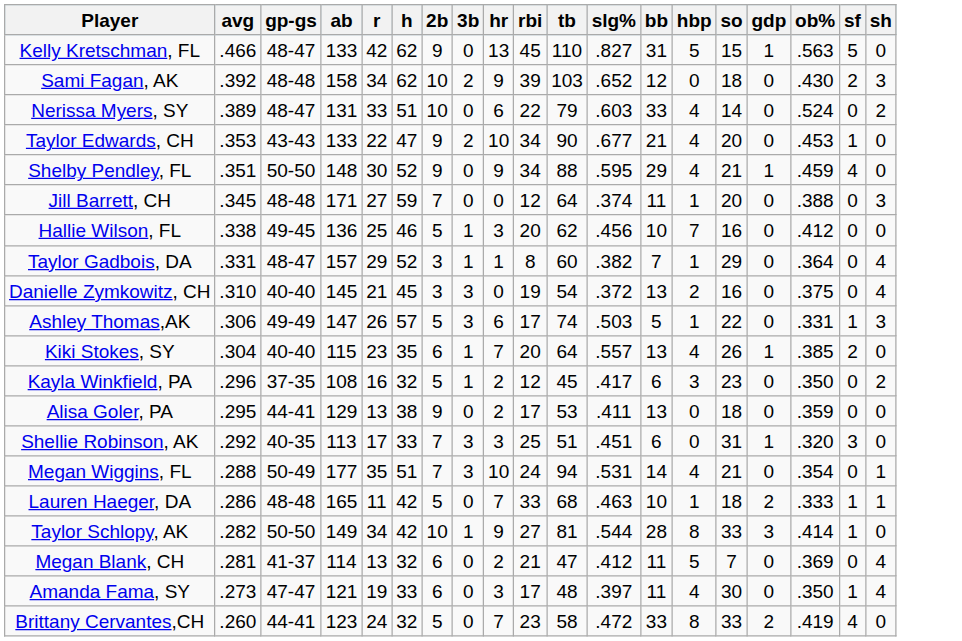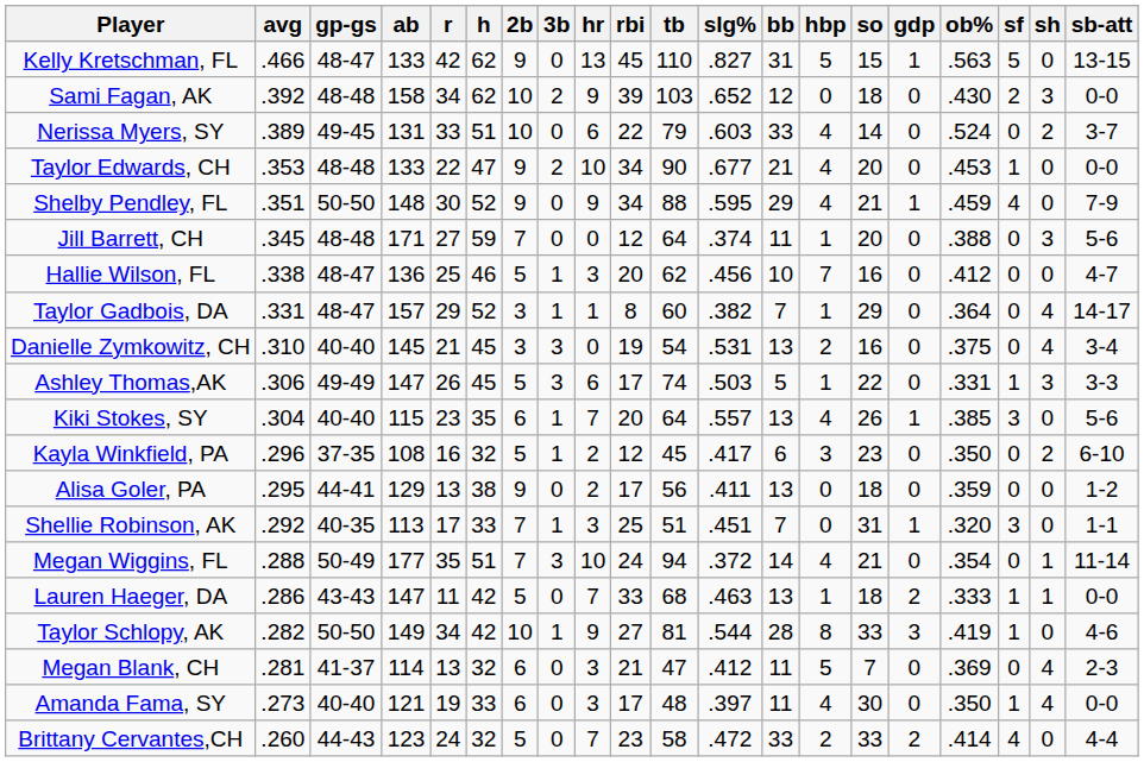+ column: sb-att | 13-15 | 0-0 | 3-7 | 0-0 | 7-9 | 5-6 | 4-7 | 14-17 | 3-4 | 3-3 | 5-6 | 6-10 | 1-2 | 1-1 | 11-14 | 0-0 | 4-6 | 2-3 | 0-0 | 4-4
Nerissa Myers, SY | gp-gs: 48-47 -> 49-45
Taylor Edwards, CH | gp-gs: 43-43 -> 48-48
Hallie Wilson, FL | gp-gs: 49-45 -> 48-47
Danielle Zymkowitz, CH | slg%: .372 -> .531
Ashley Thomas,AK | h: 57 -> 45
Kiki Stokes, SY | sf: 2 -> 3
Alisa Goler, PA | tb: 53 -> 56
Shellie Robinson, AK | 3b: 3 -> 1
Shellie Robinson, AK | bb: 6 -> 7
Megan Wiggins, FL | slg%: .531 -> .372
Lauren Haeger, DA | gp-gs: 48-48 -> 43-43
Lauren Haeger, DA | ab: 165 -> 147
Lauren Haeger, DA | bb: 10 -> 13
Taylor Schlopy, AK | ob%: .414 -> .419
Megan Blank, CH | hr: 2 -> 3
Amanda Fama, SY | gp-gs: 47-47 -> 40-40
Brittany Cervantes,CH | gp-gs: 44-41 -> 44-43
Brittany Cervantes,CH | hbp: 8 -> 2
Brittany Cervantes,CH | ob%: .419 -> .414
